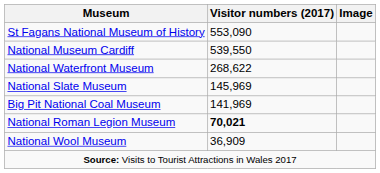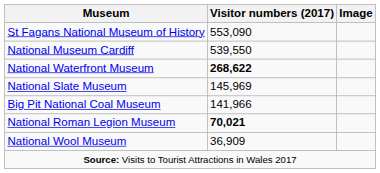National Waterfront Museum | Visitor numbers (2017): normal -> bold
Big Pit National Coal Museum | Visitor numbers (2017): 141,969 -> 141,966
